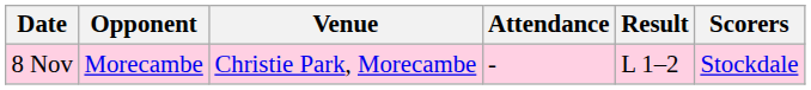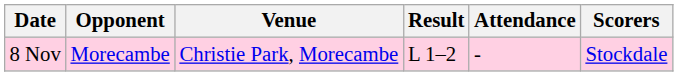columns swapped: Result <-> Attendance
